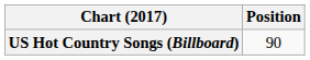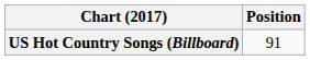US Hot Country Songs (Billboard) | Position: 90 -> 91
